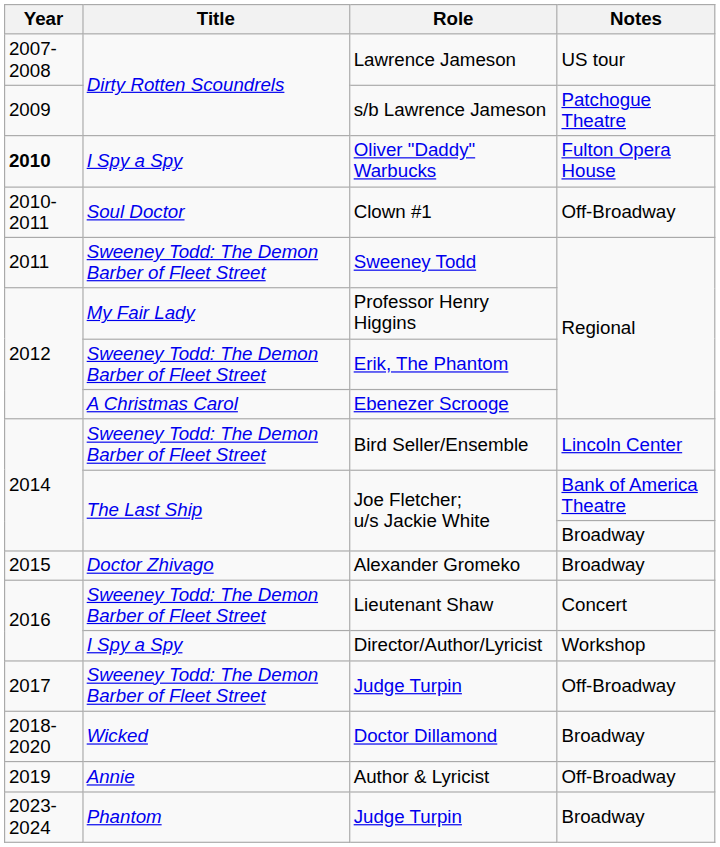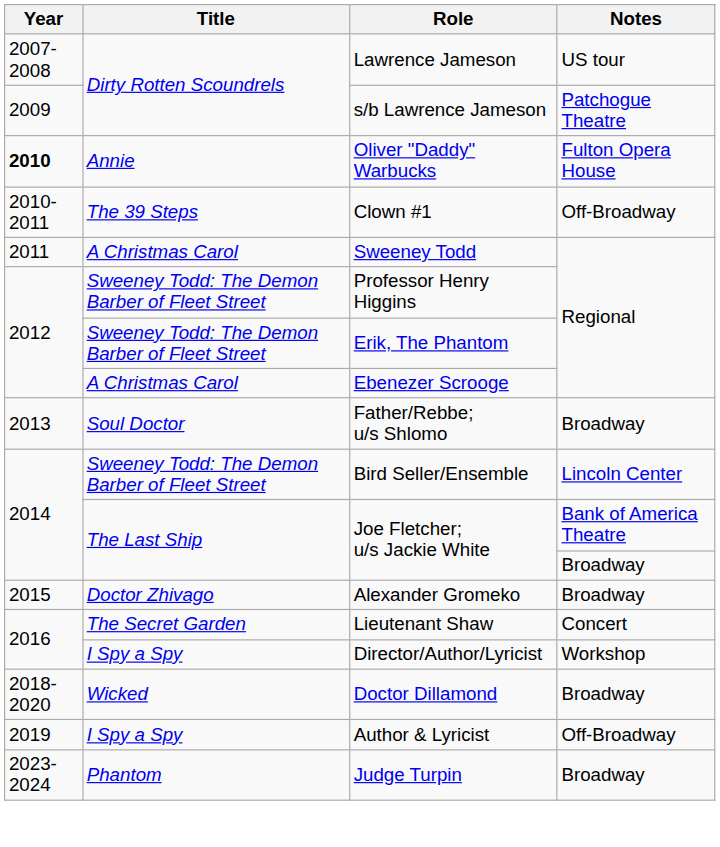Oliver "Daddy" Warbucks | Title: I Spy a Spy -> Annie
Clown #1 | Title: Soul Doctor -> The 39 Steps
Sweeney Todd | Title: Sweeney Todd: The Demon Barber of Fleet Street -> A Christmas Carol
Professor Henry Higgins | Title: My Fair Lady -> Sweeney Todd: The Demon Barber of Fleet Street
+ row: 2013 | Soul Doctor | Father/Rebbe; u/s Shlomo | Broadway
Lieutenant Shaw | Title: Sweeney Todd: The Demon Barber of Fleet Street -> The Secret Garden
- row: 2017 | Sweeney Todd: The Demon Barber of Fleet Street | Judge Turpin | Off-Broadway
Author & Lyricist | Title: Annie -> I Spy a Spy
